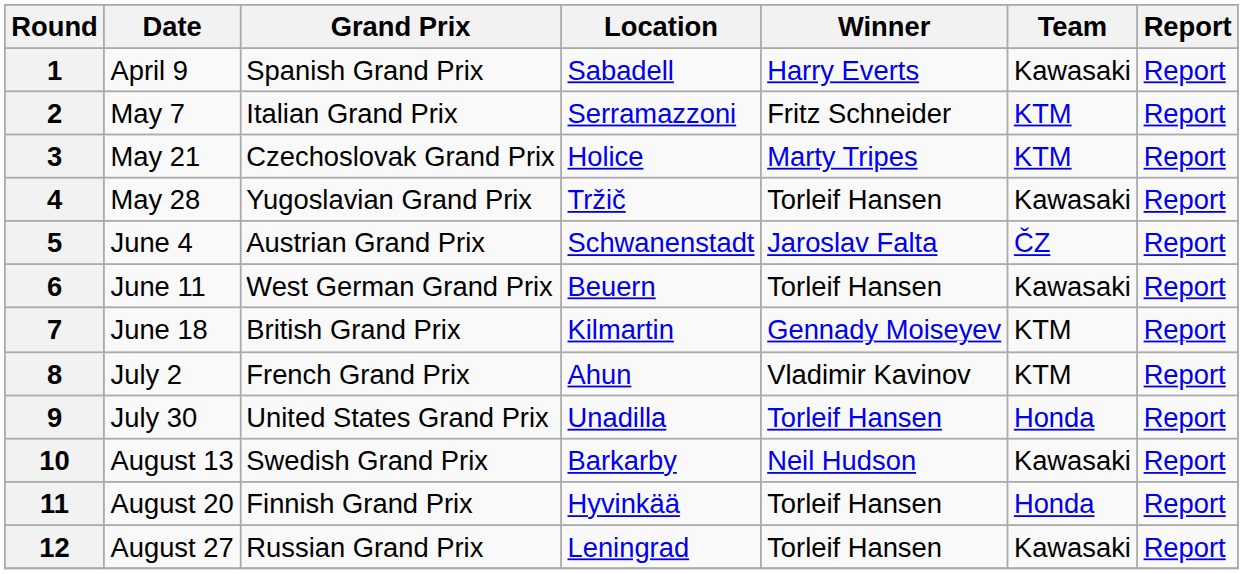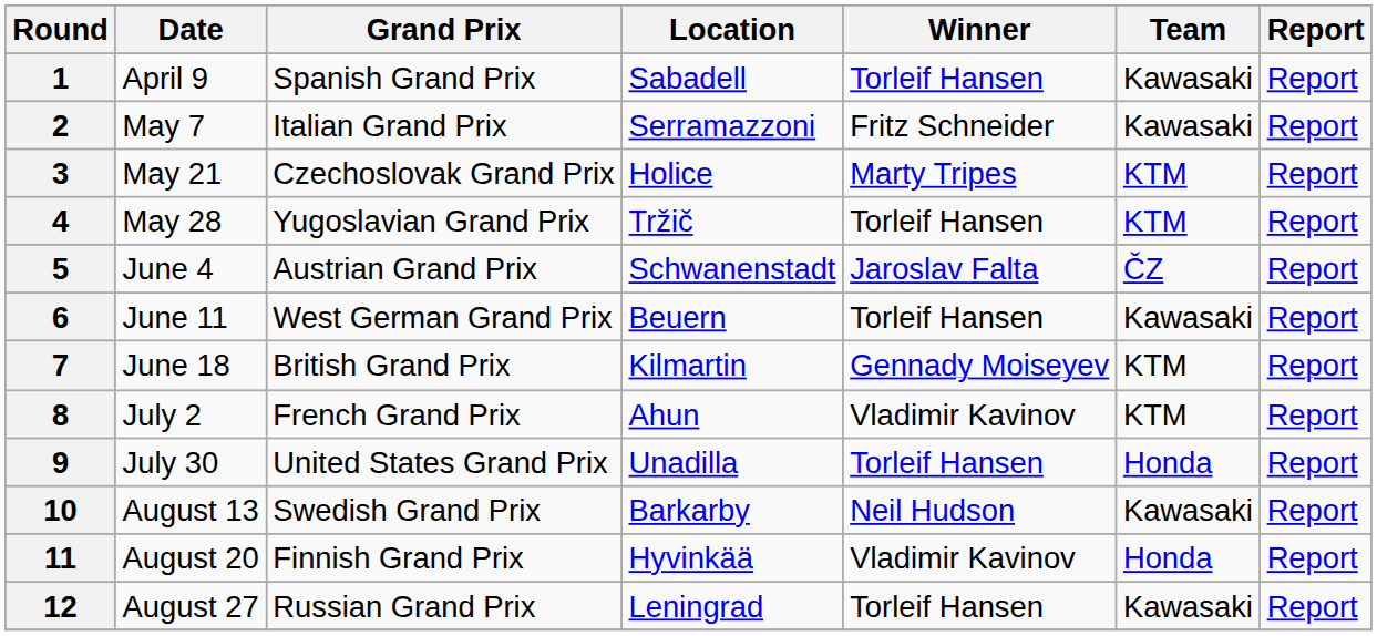1 | Winner: Harry Everts -> Torleif Hansen
2 | Team: KTM -> Kawasaki
4 | Team: Kawasaki -> KTM
11 | Winner: Torleif Hansen -> Vladimir Kavinov
